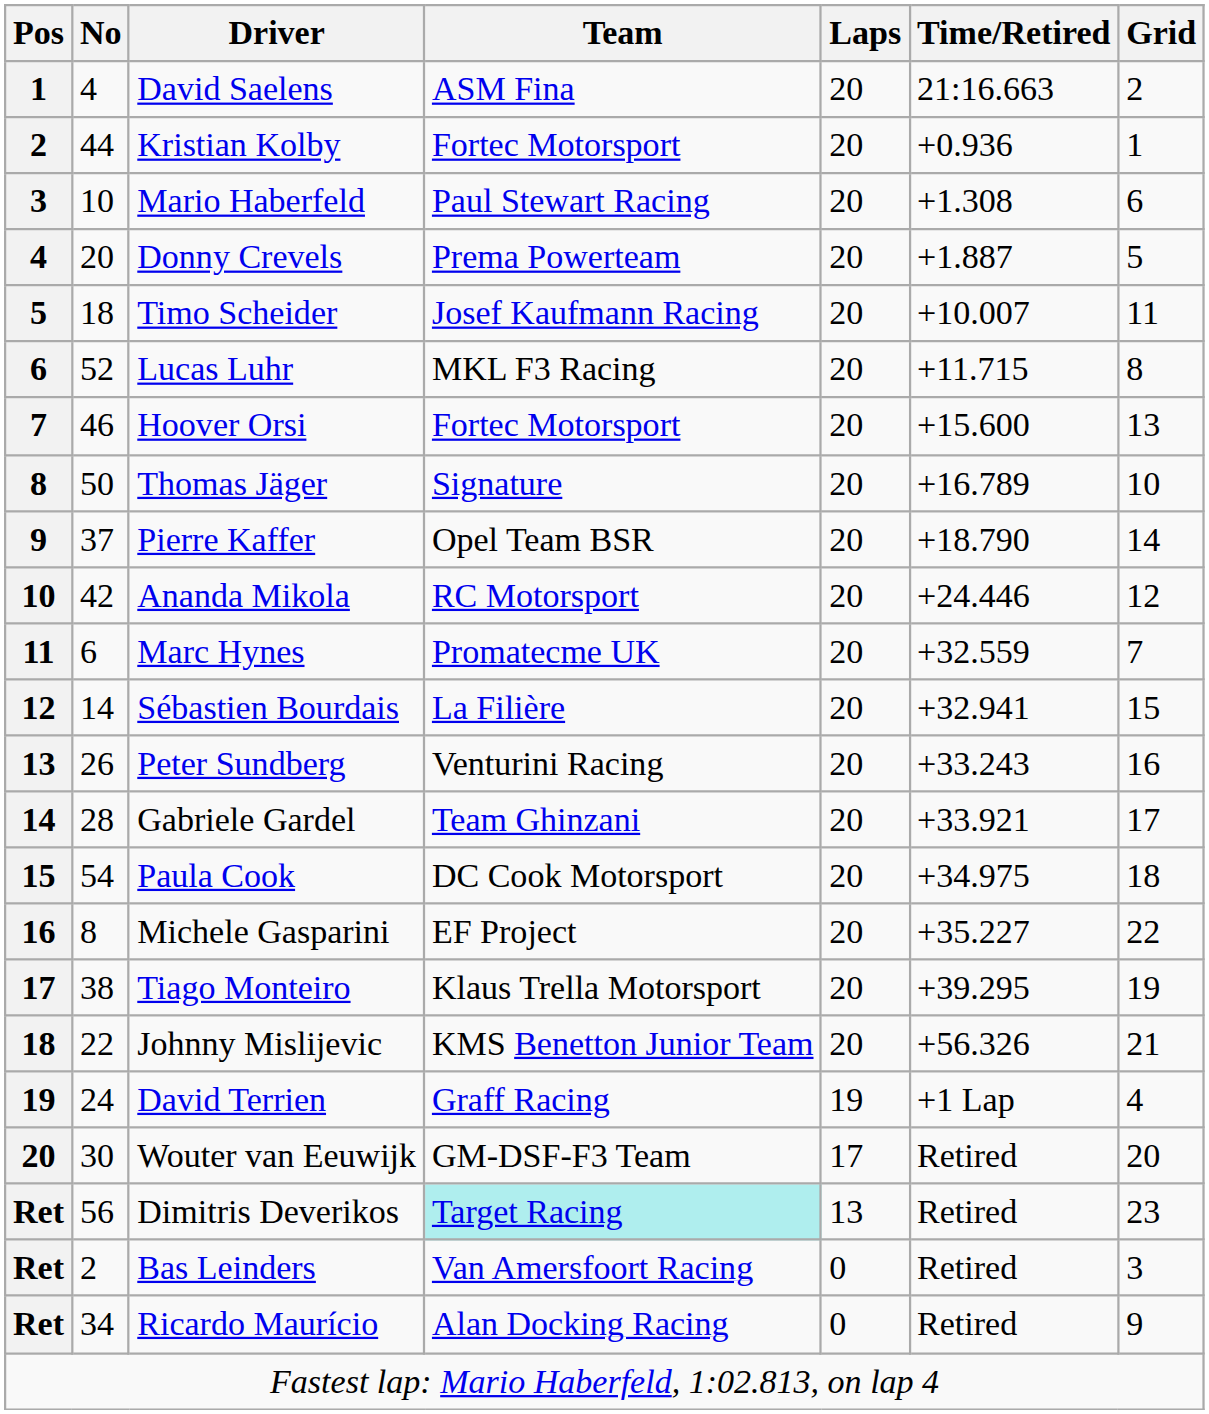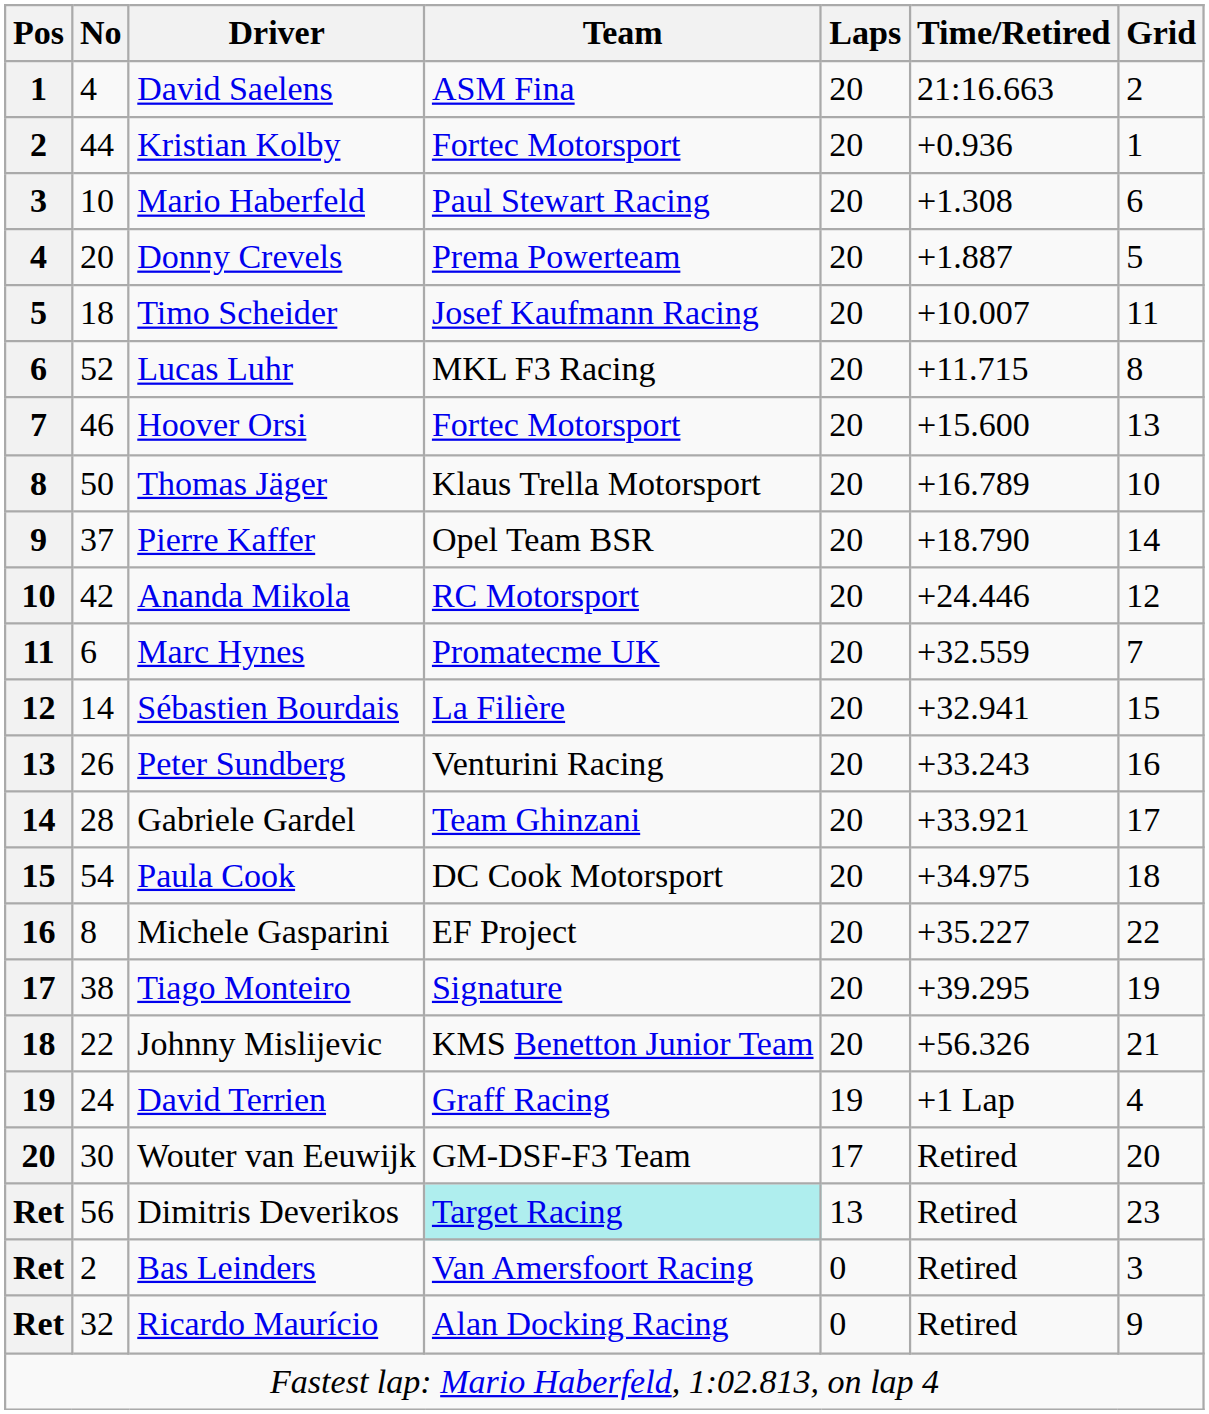Thomas Jäger | Team: Signature -> Klaus Trella Motorsport
Tiago Monteiro | Team: Klaus Trella Motorsport -> Signature
Ricardo Maurício | No: 34 -> 32
